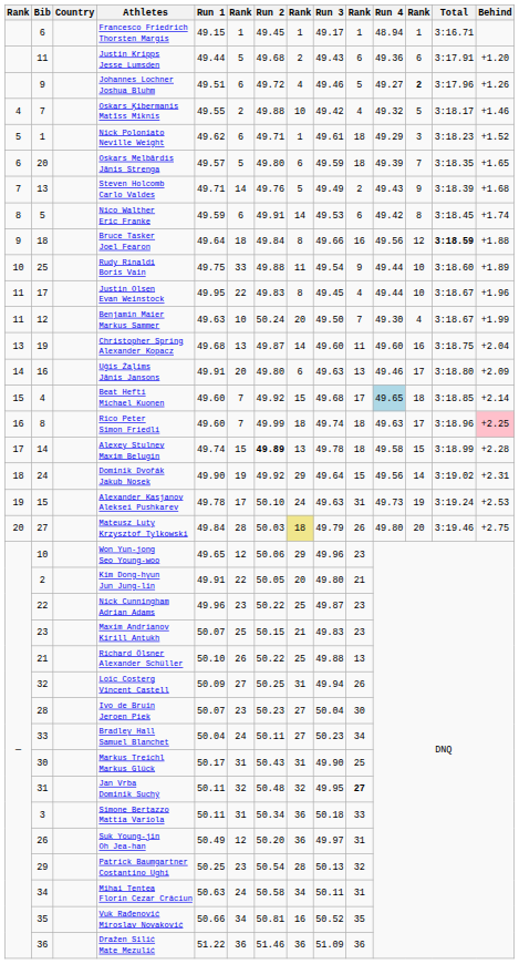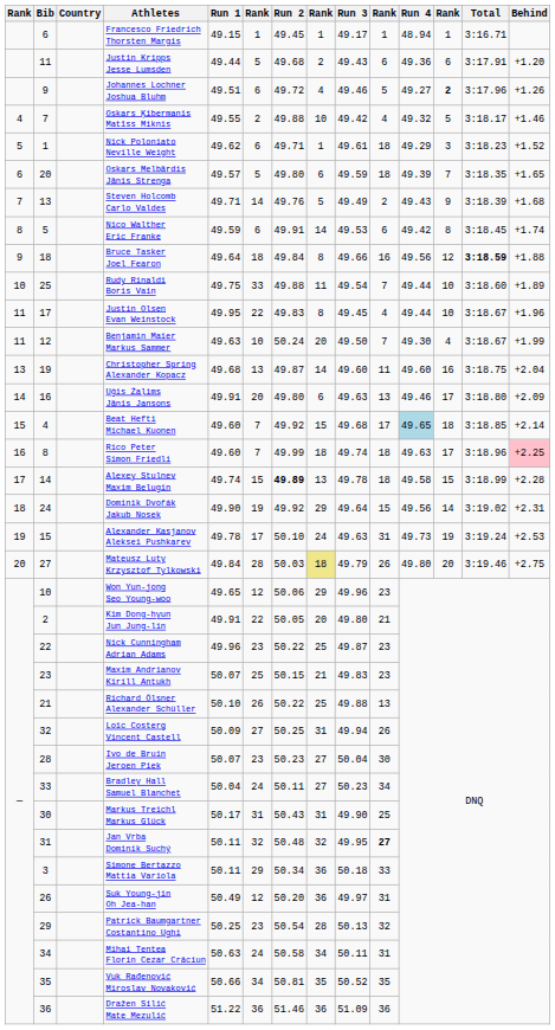Rudy Rinaldi Boris Vain | column 10: 9 -> 7
Simone Bertazzo Mattia Variola | column 6: 31 -> 29
Vuk Rađenović Miroslav Novaković | column 8: 16 -> 35
